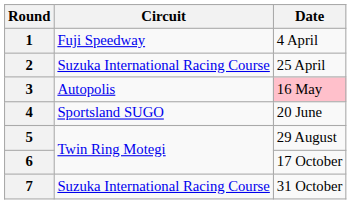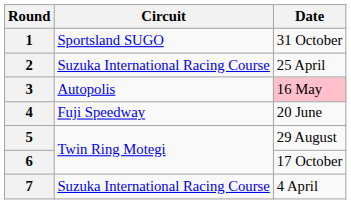1 | Circuit: Fuji Speedway -> Sportsland SUGO
1 | Date: 4 April -> 31 October
4 | Circuit: Sportsland SUGO -> Fuji Speedway
7 | Date: 31 October -> 4 April
